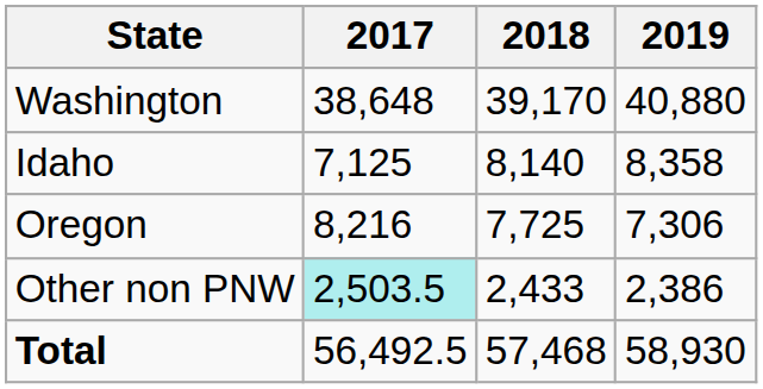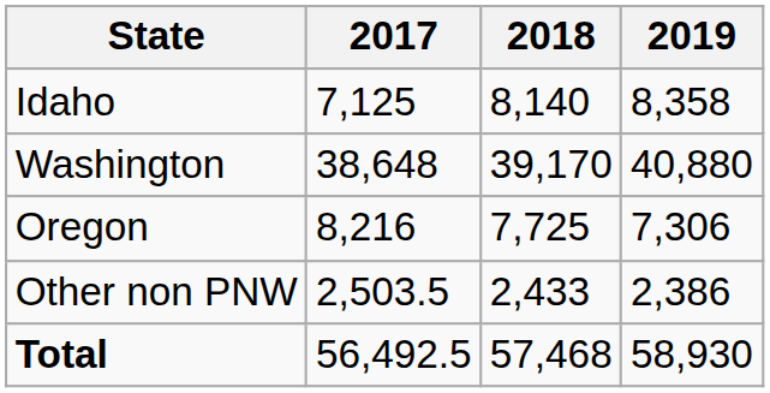rows swapped: Washington <-> Idaho
Other non PNW | 2017: paleturquoise background -> no background
